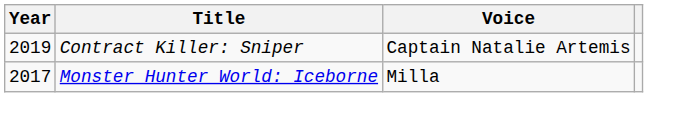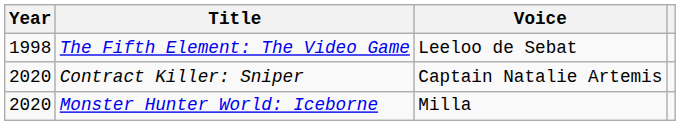+ row: 1998 | The Fifth Element: The Video Game | Leeloo de Sebat
Contract Killer: Sniper | Year: 2019 -> 2020
Monster Hunter World: Iceborne | Year: 2017 -> 2020
